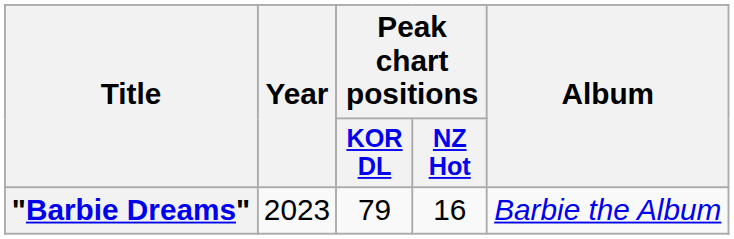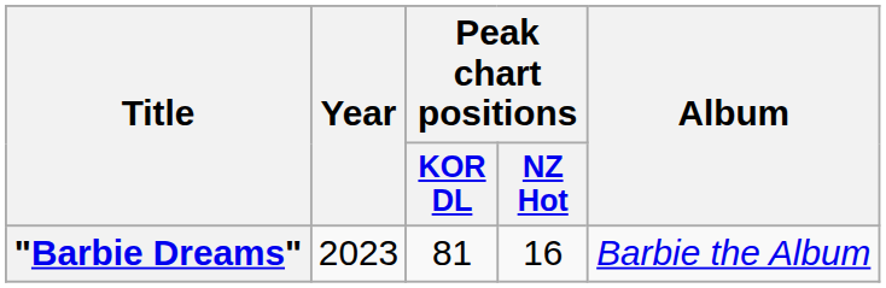"Barbie Dreams" | Peak chart positions / KOR DL: 79 -> 81
